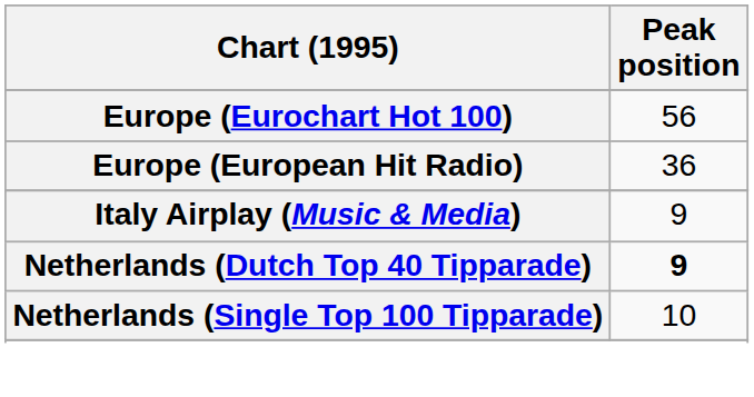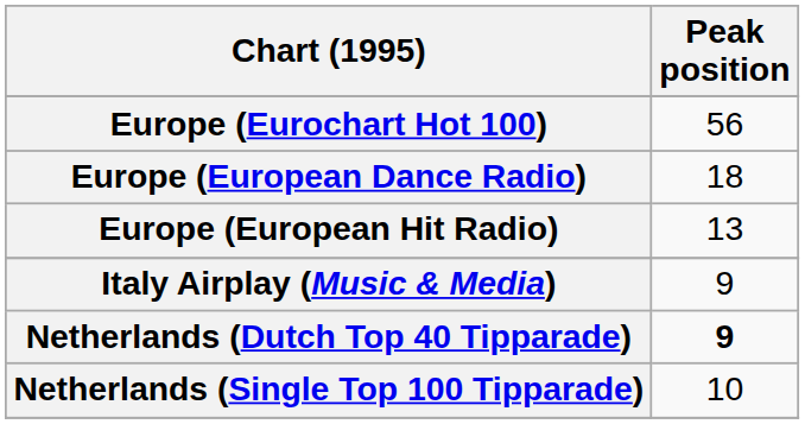+ row: Europe (European Dance Radio) | 18
Europe (European Hit Radio) | Peak position: 36 -> 13
